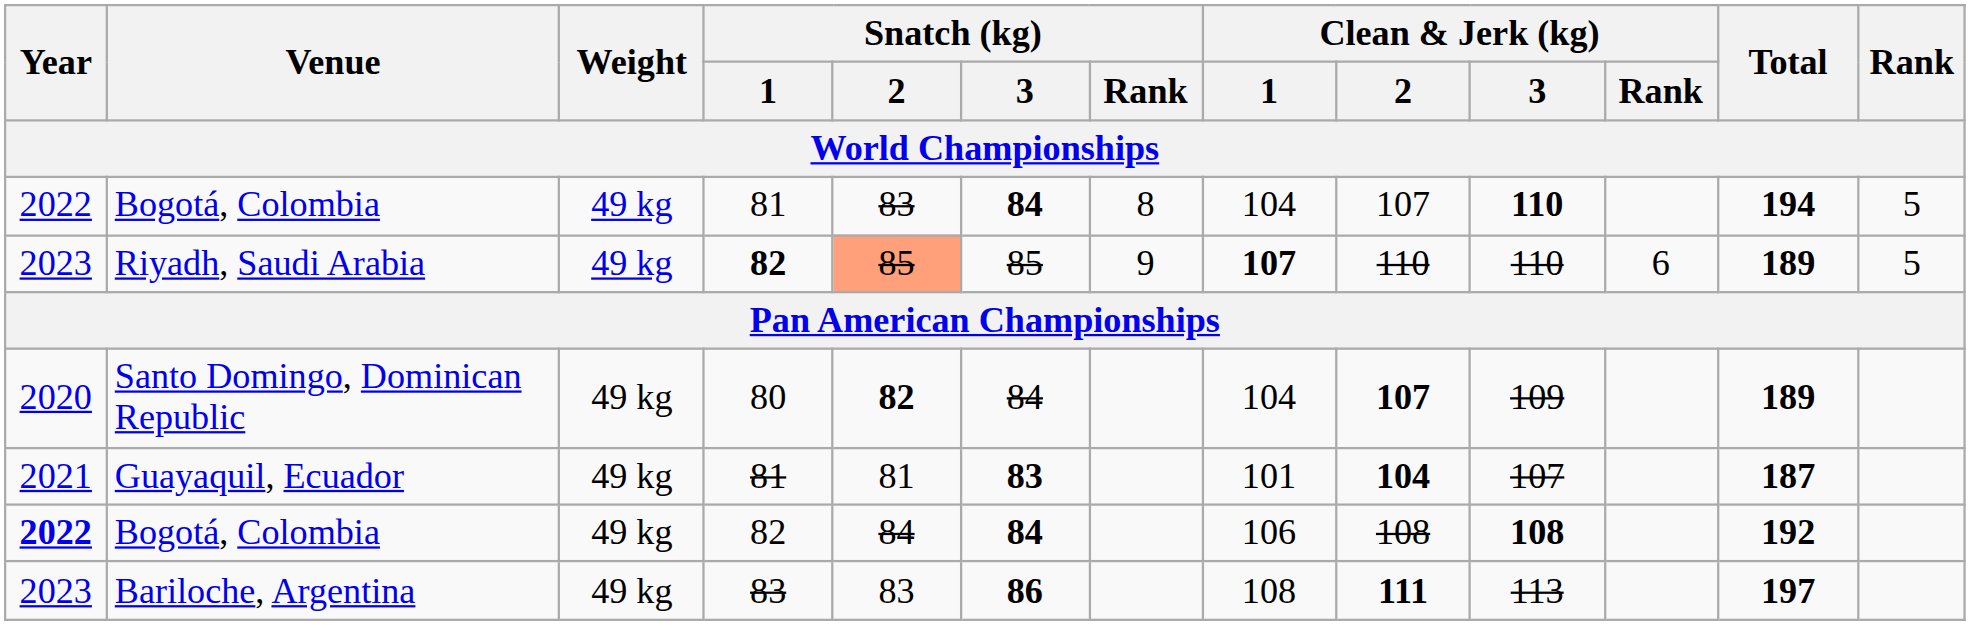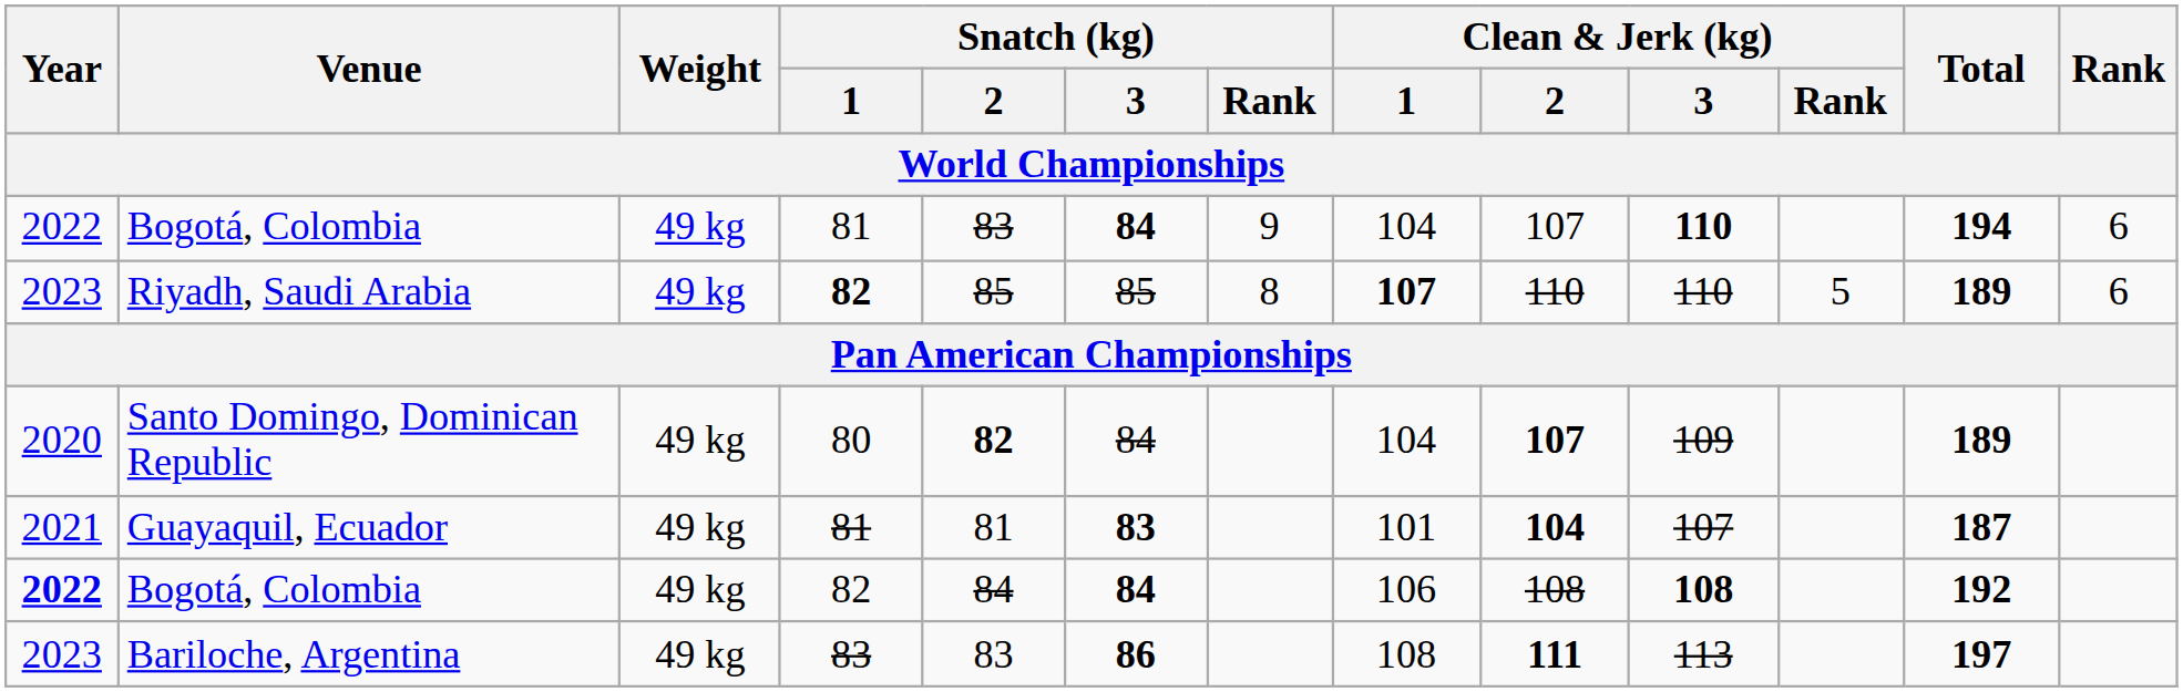Bogotá, Colombia / 81 | Snatch (kg) / Rank: 8 -> 9
Bogotá, Colombia / 81 | Rank: 5 -> 6
Riyadh, Saudi Arabia | Snatch (kg) / 2: lightsalmon background -> no background
Riyadh, Saudi Arabia | Snatch (kg) / Rank: 9 -> 8
Riyadh, Saudi Arabia | Clean & Jerk (kg) / Rank: 6 -> 5
Riyadh, Saudi Arabia | Rank: 5 -> 6
